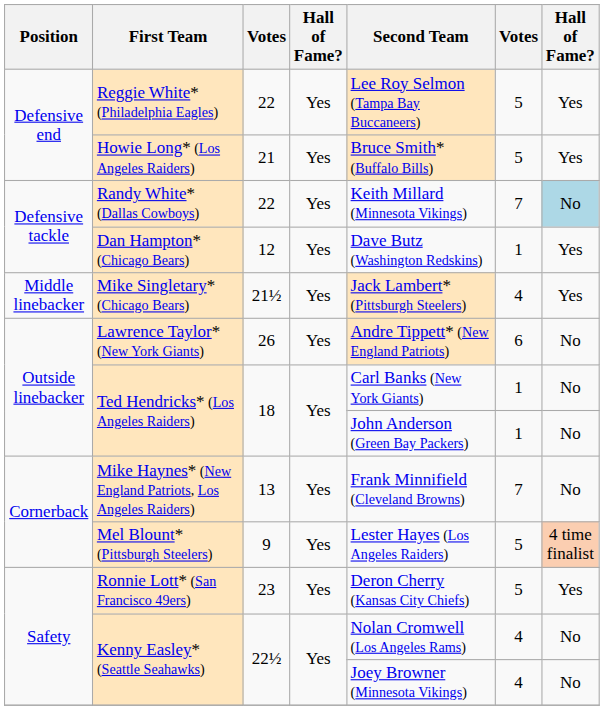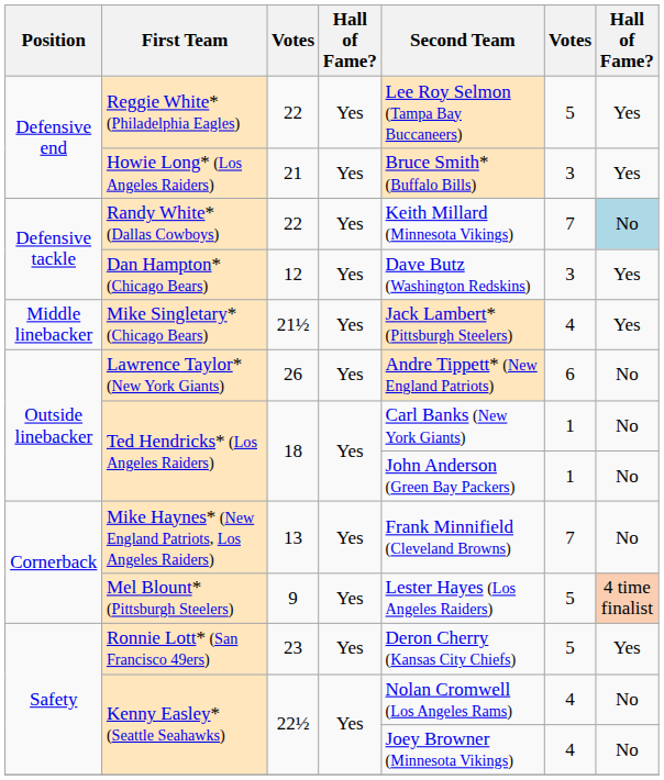Howie Long* (Los Angeles Raiders) | column 6: 5 -> 3
Dan Hampton* (Chicago Bears) | column 6: 1 -> 3
